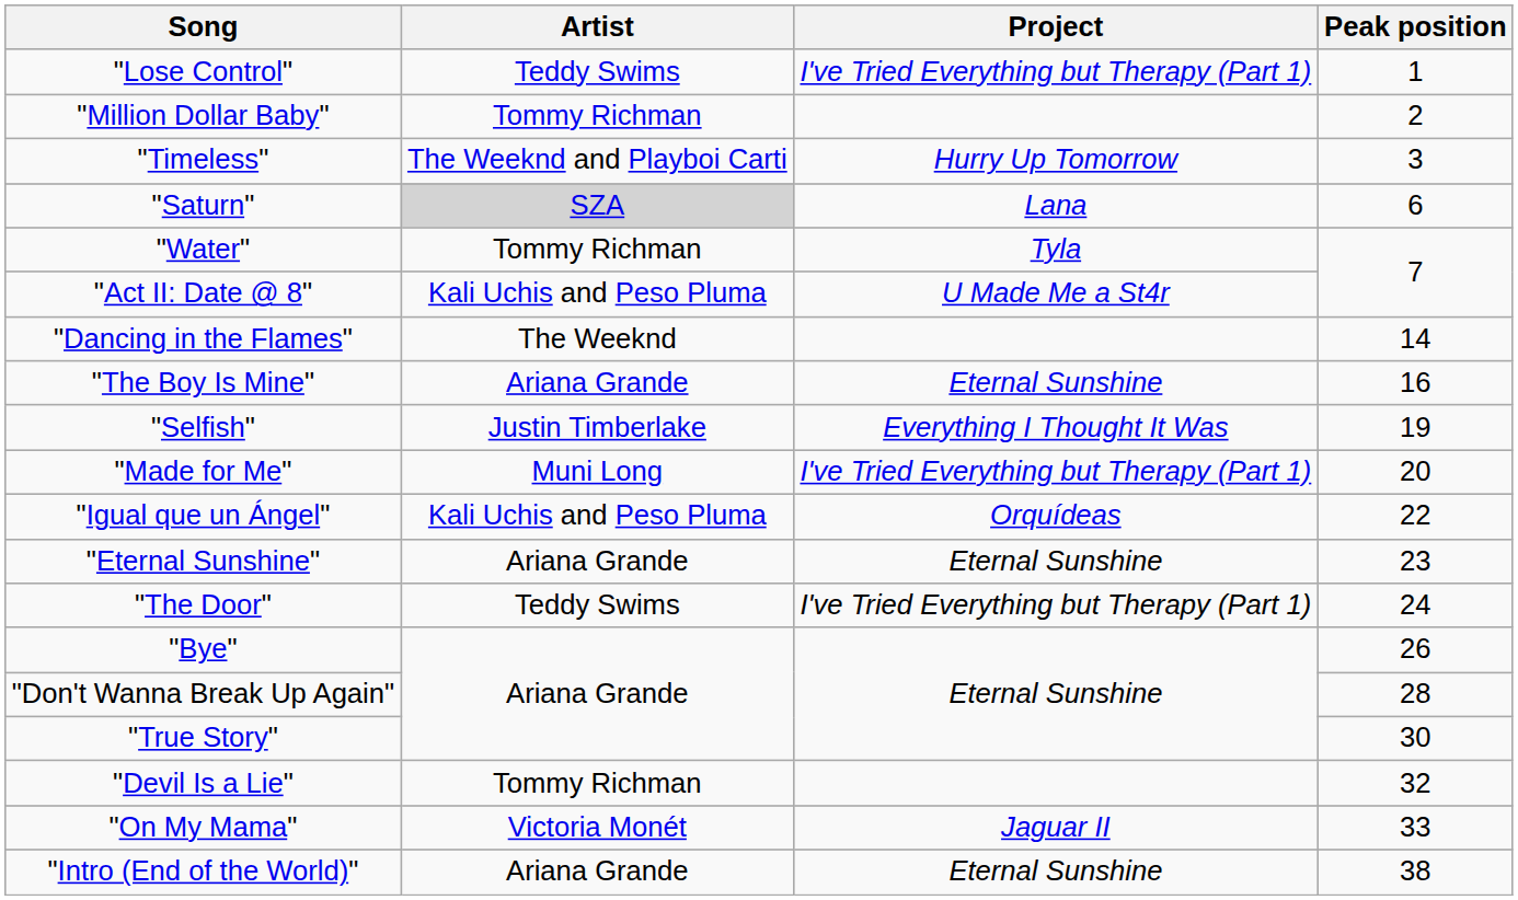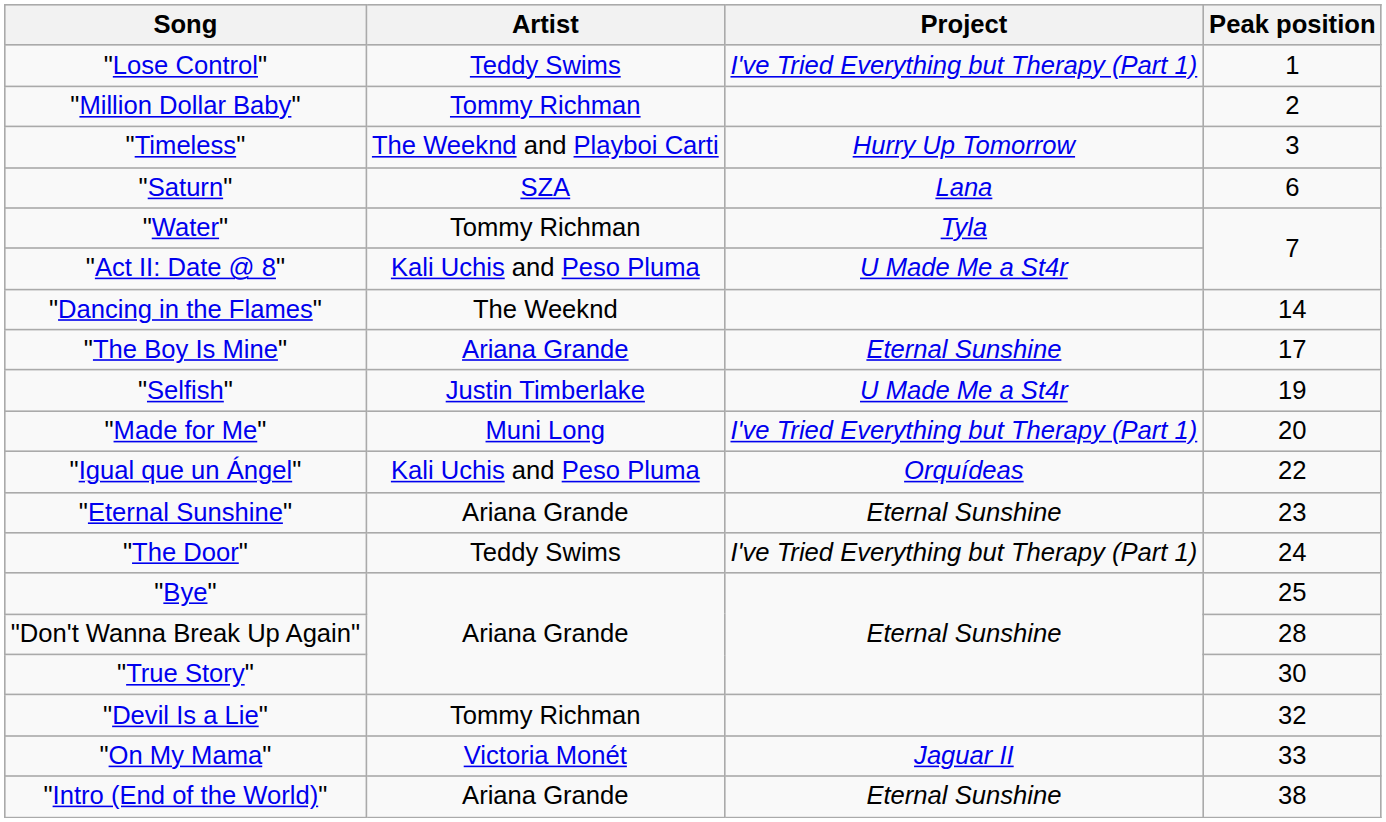"Saturn" | Artist: lightgrey background -> no background
"The Boy Is Mine" | Peak position: 16 -> 17
"Selfish" | Project: Everything I Thought It Was -> U Made Me a St4r
"Bye" | Peak position: 26 -> 25
